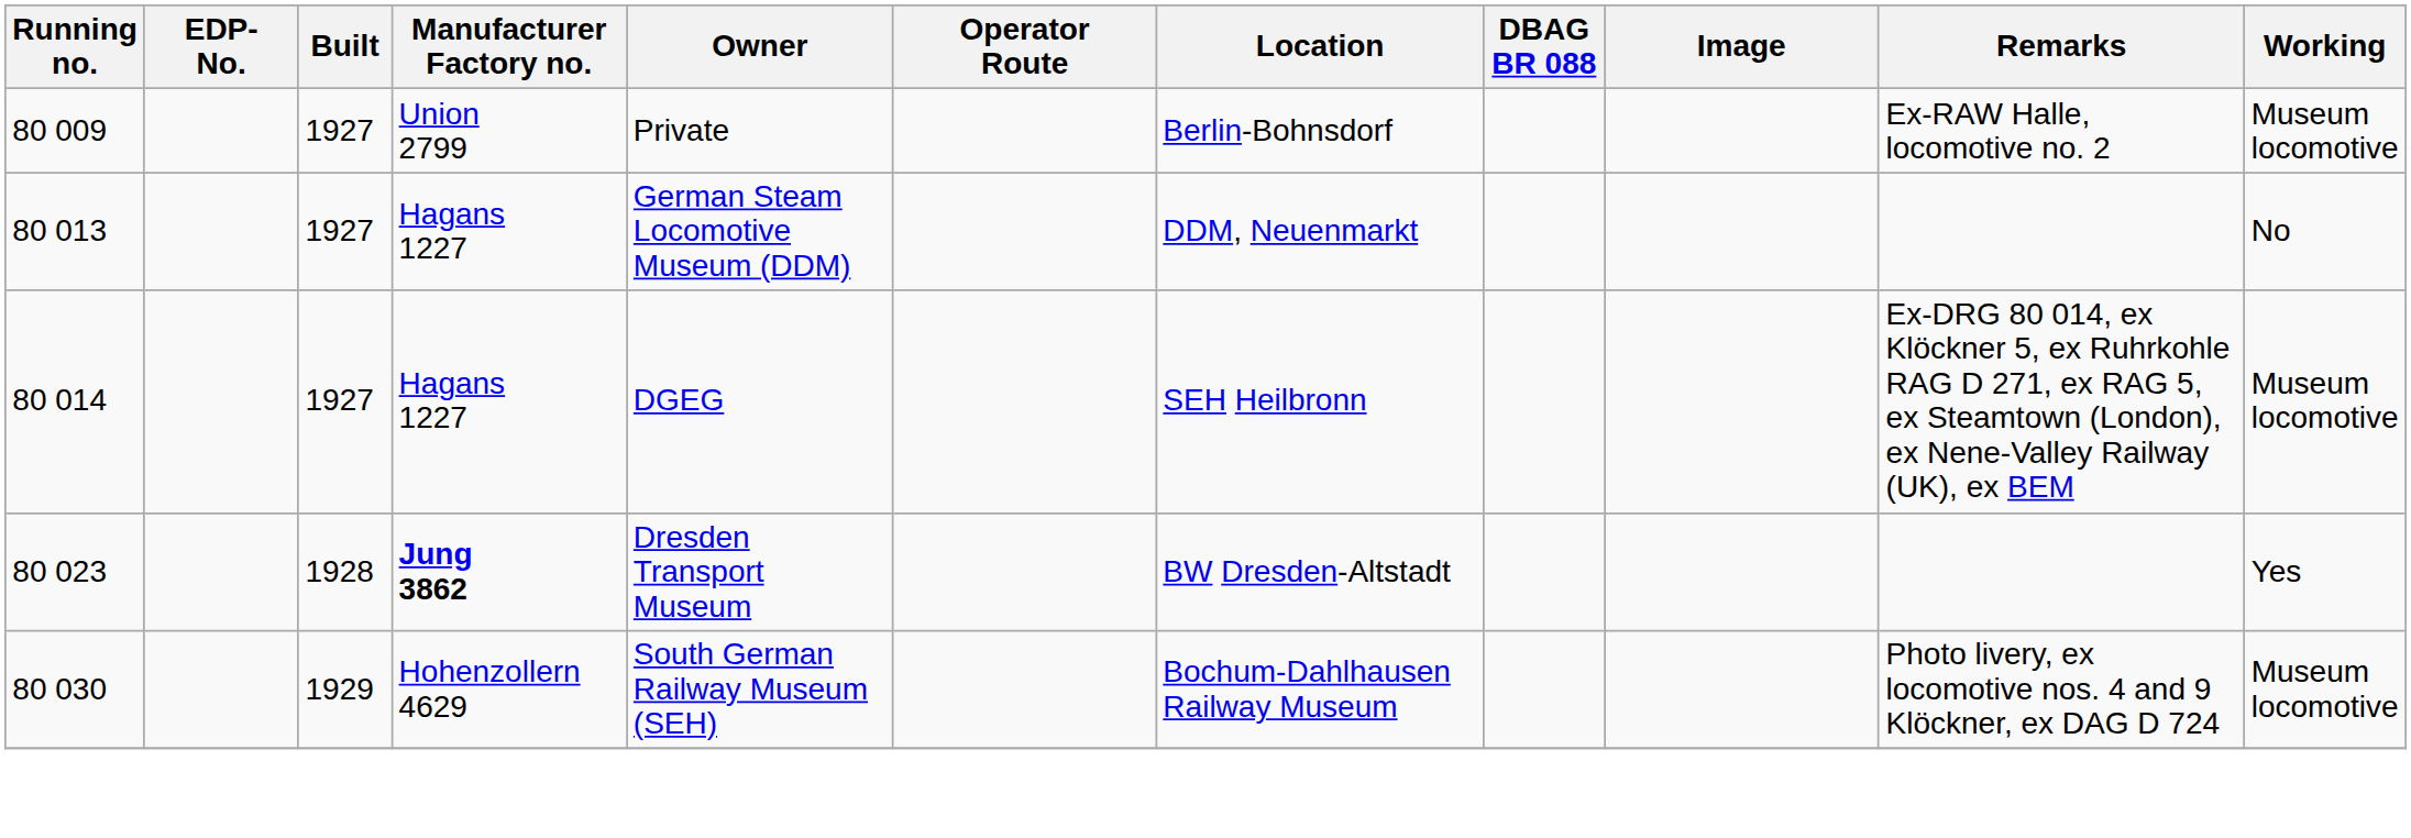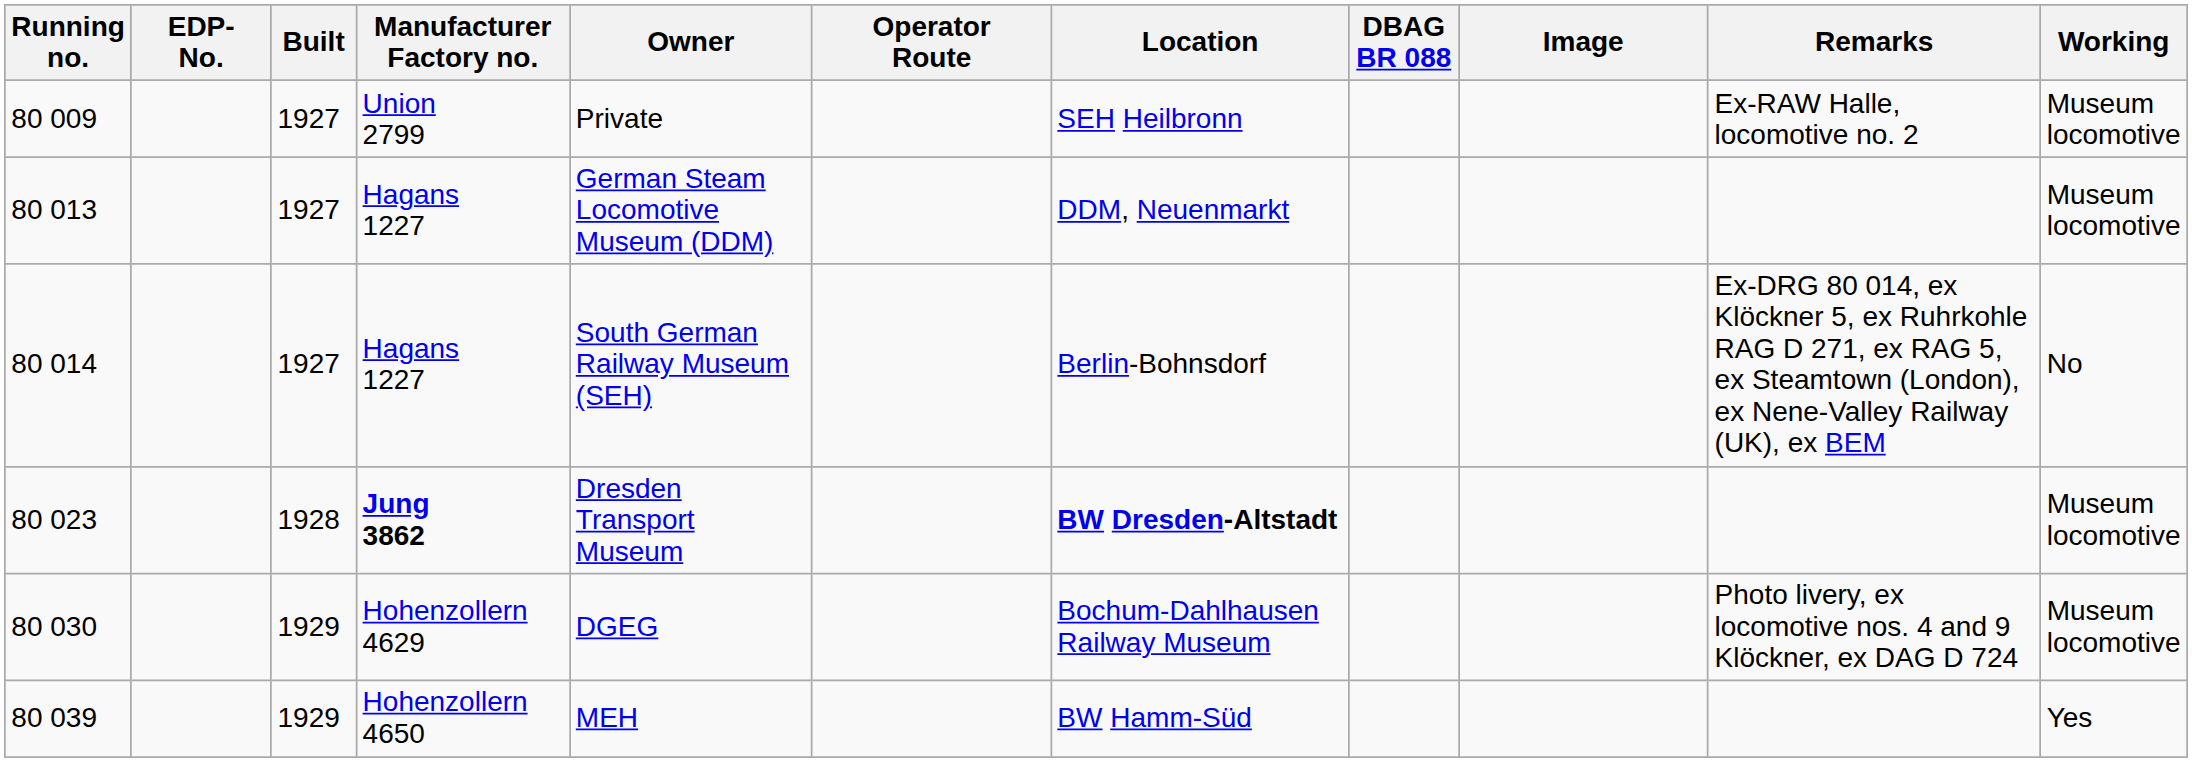80 009 | Location: Berlin-Bohnsdorf -> SEH Heilbronn
80 013 | Working: No -> Museum locomotive
80 014 | Owner: DGEG -> South German Railway Museum (SEH)
80 014 | Location: SEH Heilbronn -> Berlin-Bohnsdorf
80 014 | Working: Museum locomotive -> No
80 023 | Location: normal -> bold
80 023 | Working: Yes -> Museum locomotive
80 030 | Owner: South German Railway Museum (SEH) -> DGEG
+ row: 80 039 | 1929 | Hohenzollern 4650 | MEH | BW Hamm-Süd | Yes
